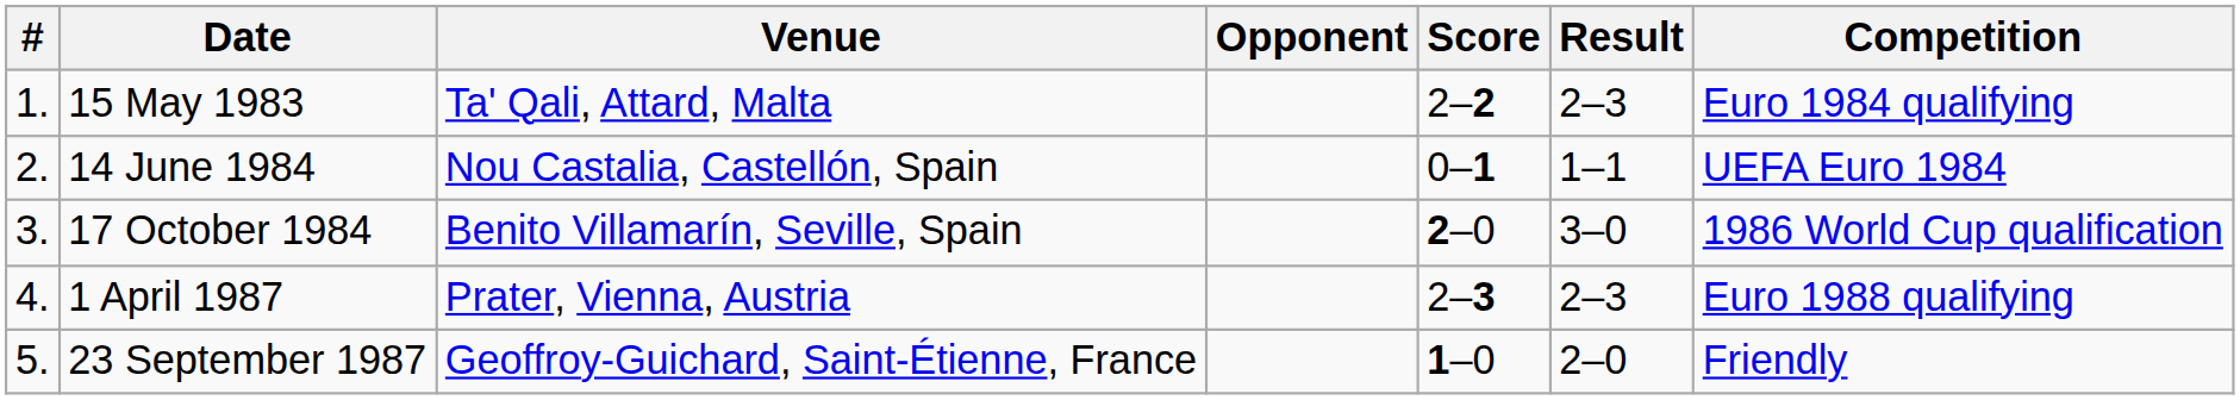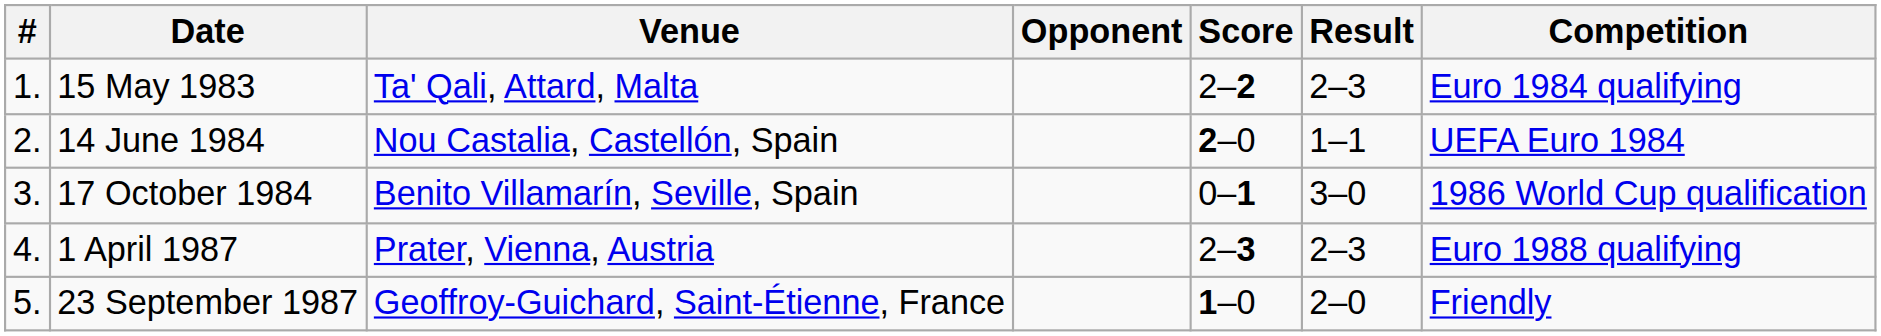14 June 1984 | Score: 0–1 -> 2–0
17 October 1984 | Score: 2–0 -> 0–1
